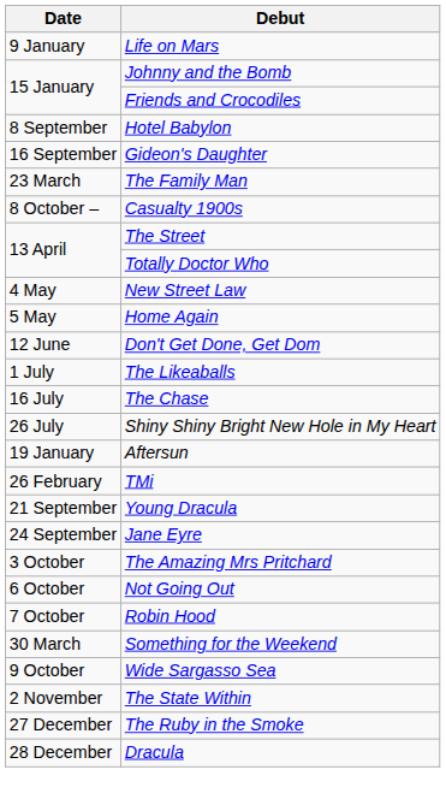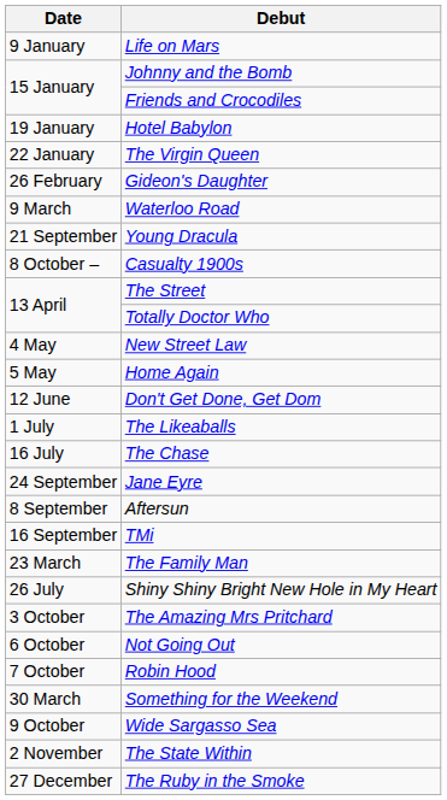Hotel Babylon | Date: 8 September -> 19 January
+ row: 22 January | The Virgin Queen
Gideon's Daughter | Date: 16 September -> 26 February
+ row: 9 March | Waterloo Road
rows swapped: The Family Man <-> Young Dracula
rows swapped: Shiny Shiny Bright New Hole in My Heart <-> Jane Eyre
Aftersun | Date: 19 January -> 8 September
TMi | Date: 26 February -> 16 September
- row: 28 December | Dracula
